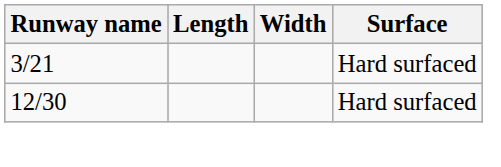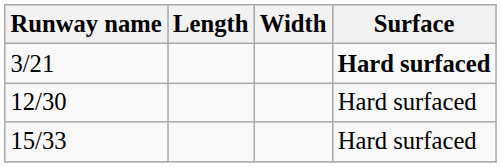3/21 | Surface: normal -> bold
+ row: 15/33 | Hard surfaced
